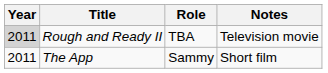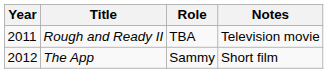Rough and Ready II | Year: lightgrey background -> no background
The App | Year: 2011 -> 2012
